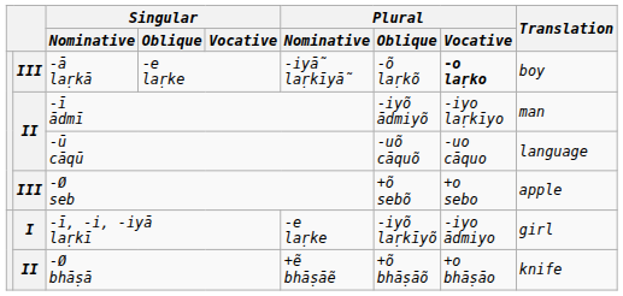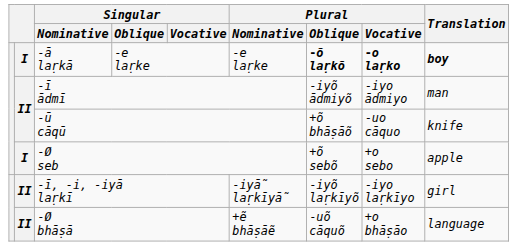-ā laṛkā | column 2: III -> I
-ā laṛkā | Plural / Nominative: -iyā̃ laṛkīyā̃ -> -e laṛke
-ā laṛkā | Plural / Oblique: normal -> bold
-ā laṛkā | Translation: normal -> bold
-ī ādmī | Plural / Vocative: -iyo laṛkīyo -> -iyo ādmiyo
-ū cāqū | Plural / Oblique: -uõ cāquõ -> +õ bhāṣāõ
-ū cāqū | Translation: language -> knife
-Ø seb | column 2: III -> I
-ī, -i, -iyā laṛkī | column 2: I -> II
-ī, -i, -iyā laṛkī | Plural / Nominative: -e laṛke -> -iyā̃ laṛkīyā̃
-ī, -i, -iyā laṛkī | Plural / Vocative: -iyo ādmiyo -> -iyo laṛkīyo
-Ø bhāṣā | Plural / Oblique: +õ bhāṣāõ -> -uõ cāquõ
-Ø bhāṣā | Translation: knife -> language
